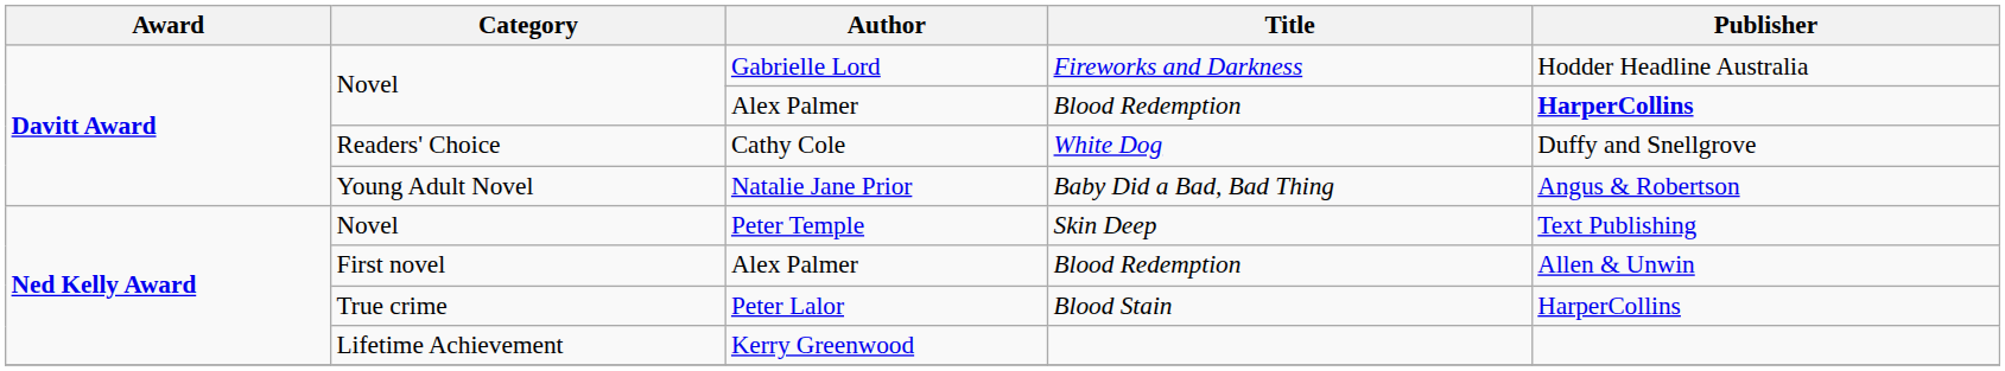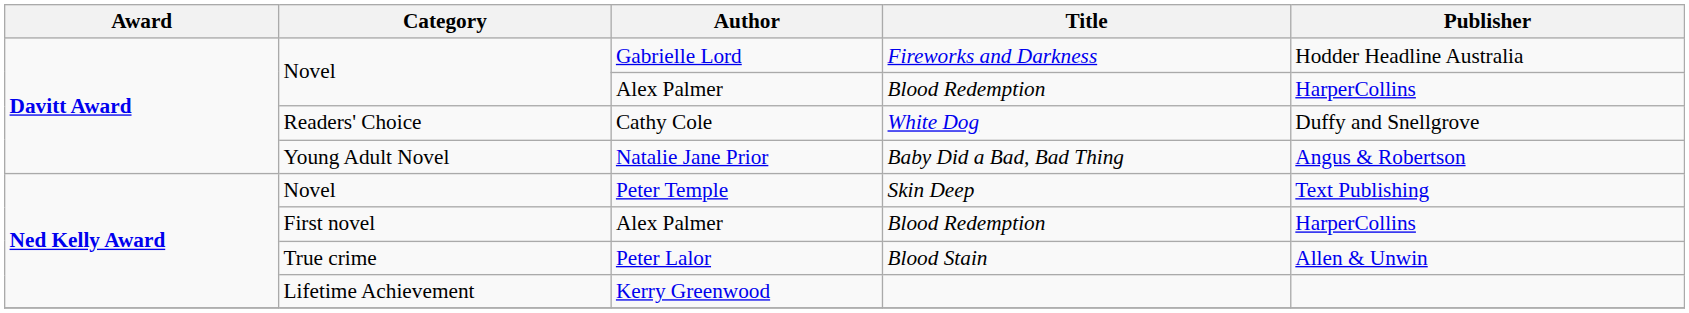Novel / Alex Palmer | Publisher: bold -> normal
First novel / Alex Palmer | Publisher: Allen & Unwin -> HarperCollins
Peter Lalor | Publisher: HarperCollins -> Allen & Unwin
